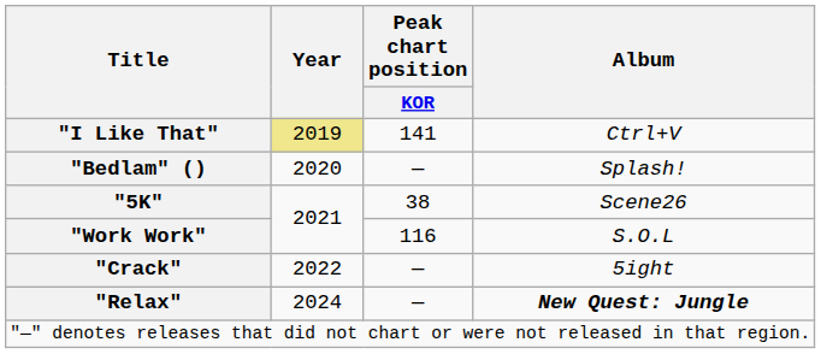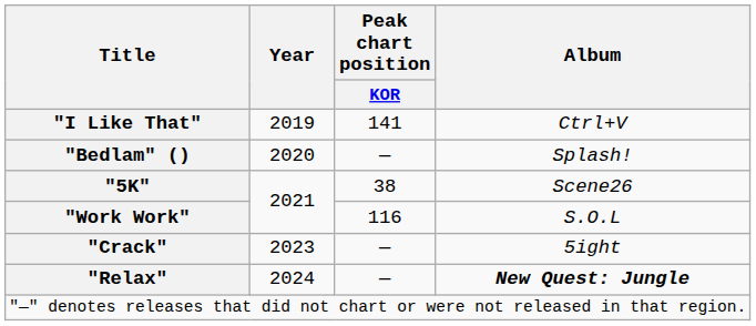"I Like That" | Year: khaki background -> no background
"Crack" | Year: 2022 -> 2023
